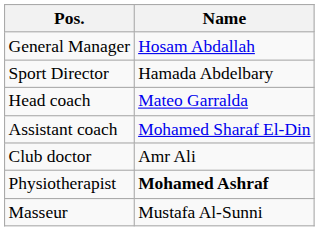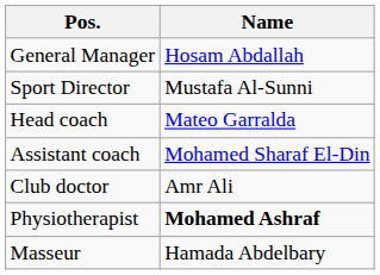Sport Director | Name: Hamada Abdelbary -> Mustafa Al-Sunni
Masseur | Name: Mustafa Al-Sunni -> Hamada Abdelbary
